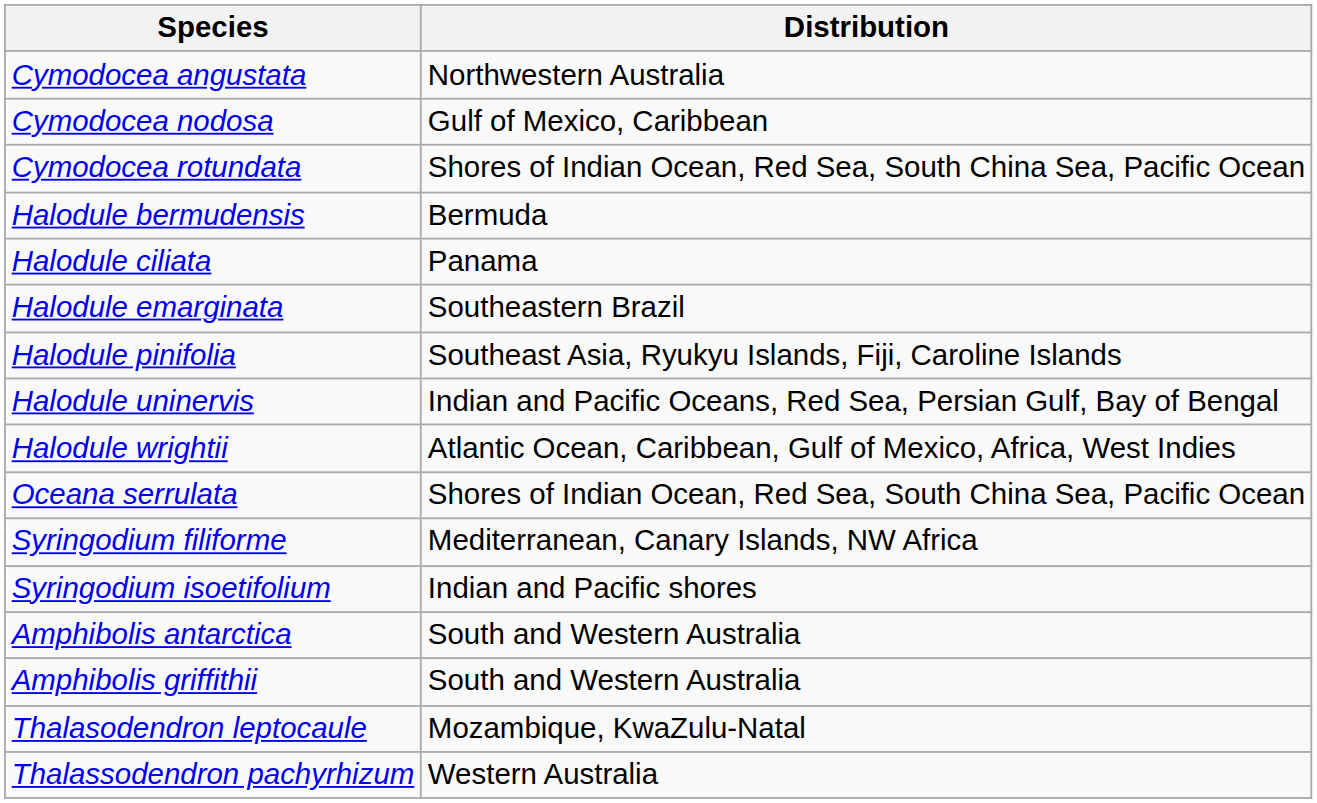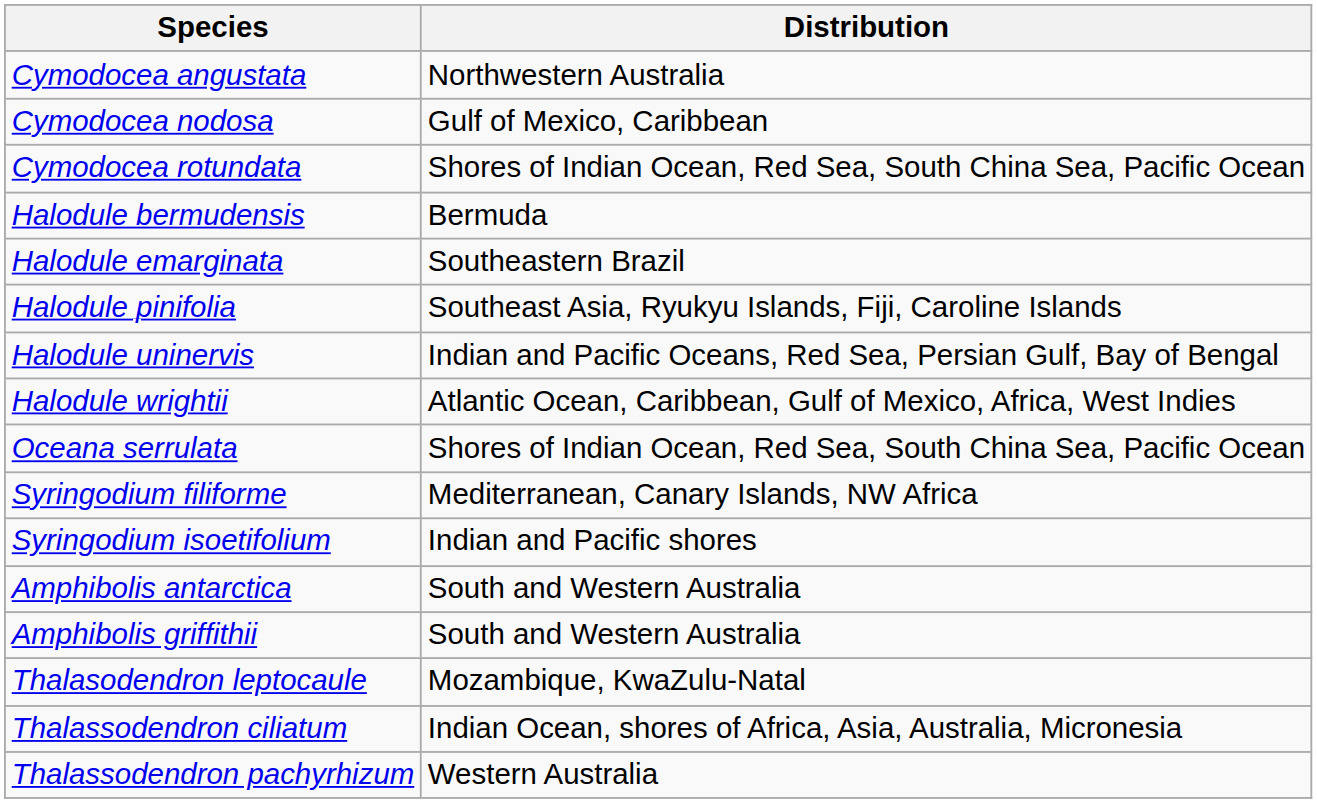- row: Halodule ciliata | Panama
+ row: Thalassodendron ciliatum | Indian Ocean, shores of Africa, Asia, Australia, Micronesia
